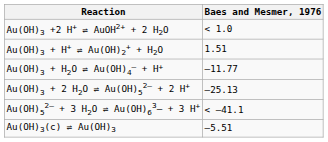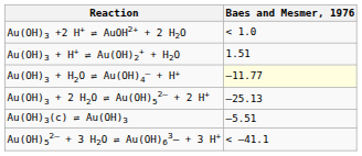Au(OH)3 + H2O ⇌ Au(OH)4– + H+ | Baes and Mesmer, 1976: no background -> lightyellow background
rows swapped: Au(OH)52– + 3 H2O ⇌ Au(OH)63– + 3 H+ <-> Au(OH)3(c) ⇌ Au(OH)3
